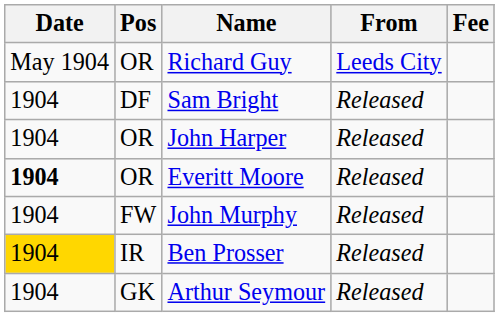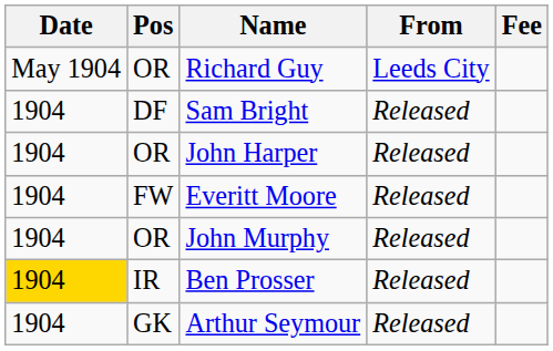Everitt Moore | Date: bold -> normal
Everitt Moore | Pos: OR -> FW
John Murphy | Pos: FW -> OR
